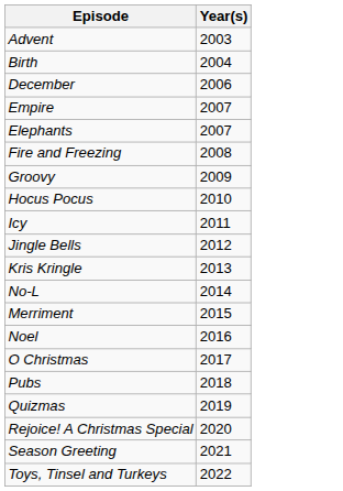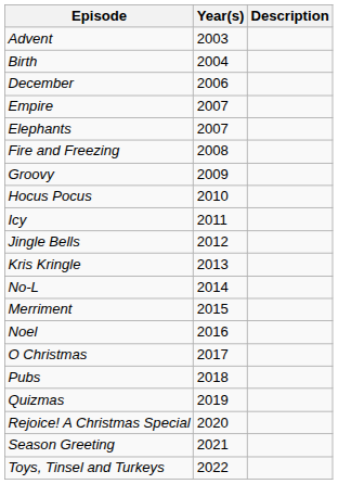+ column: Description
